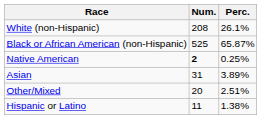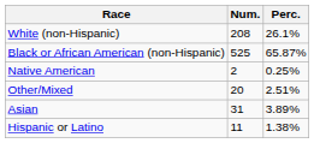Native American | Num.: bold -> normal
rows swapped: Asian <-> Other/Mixed
